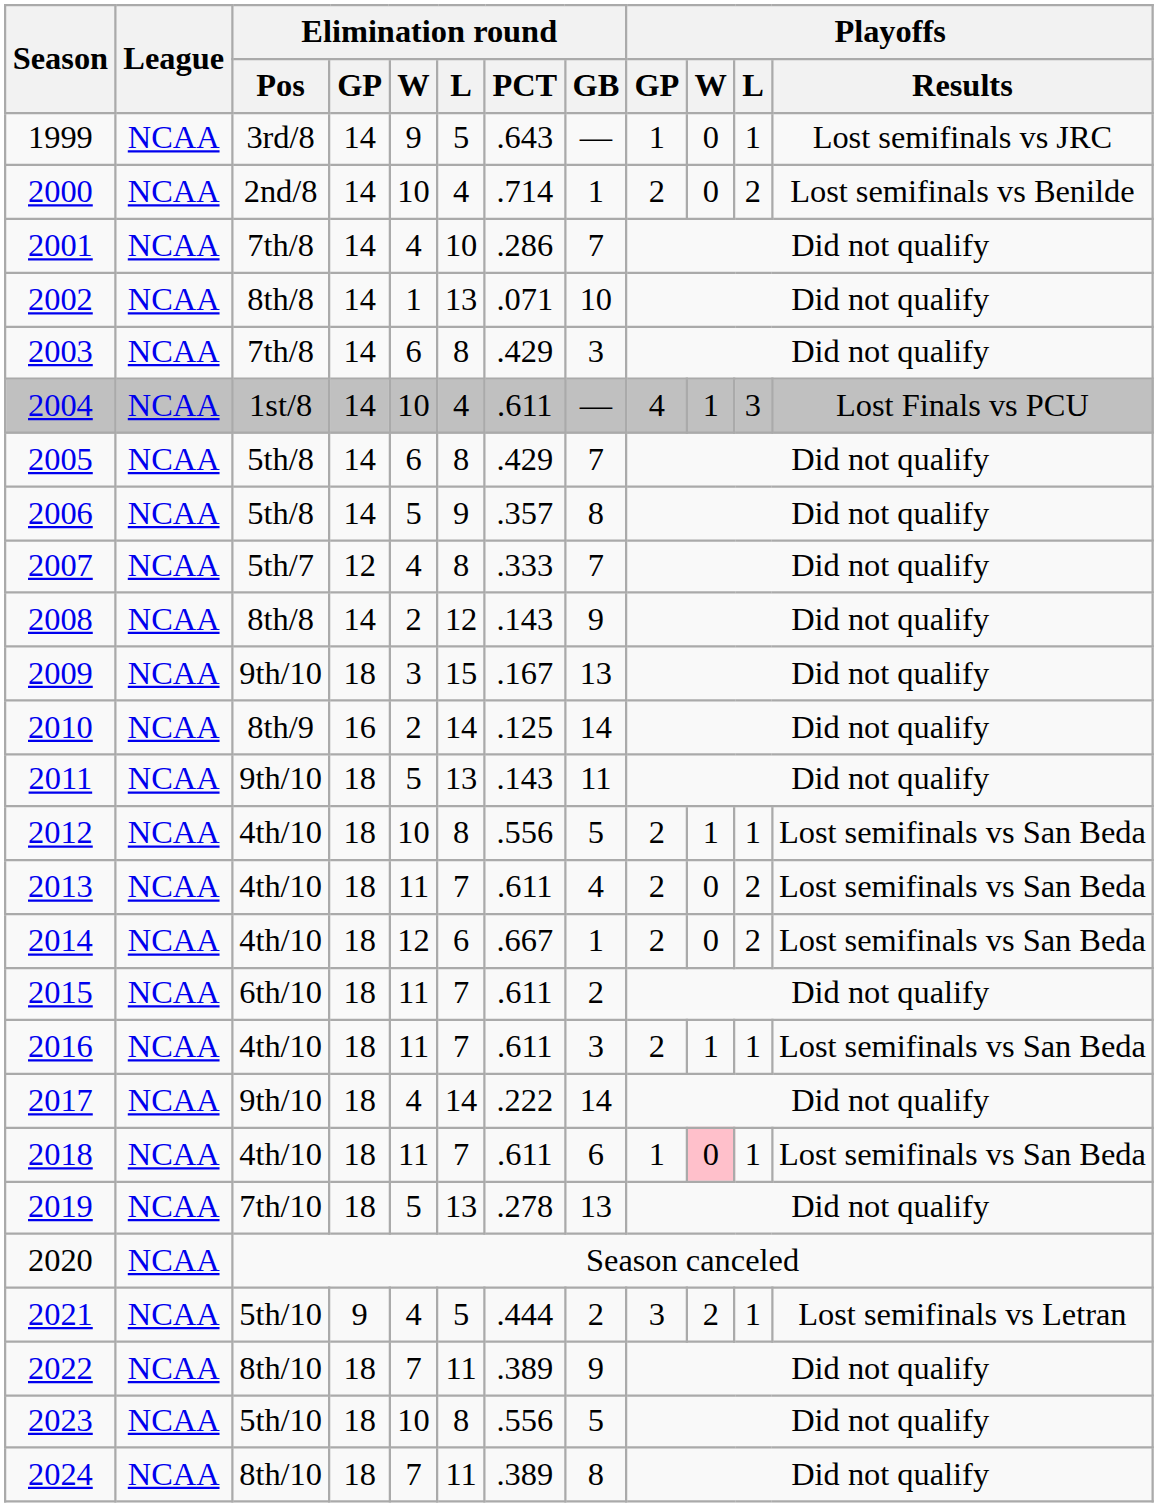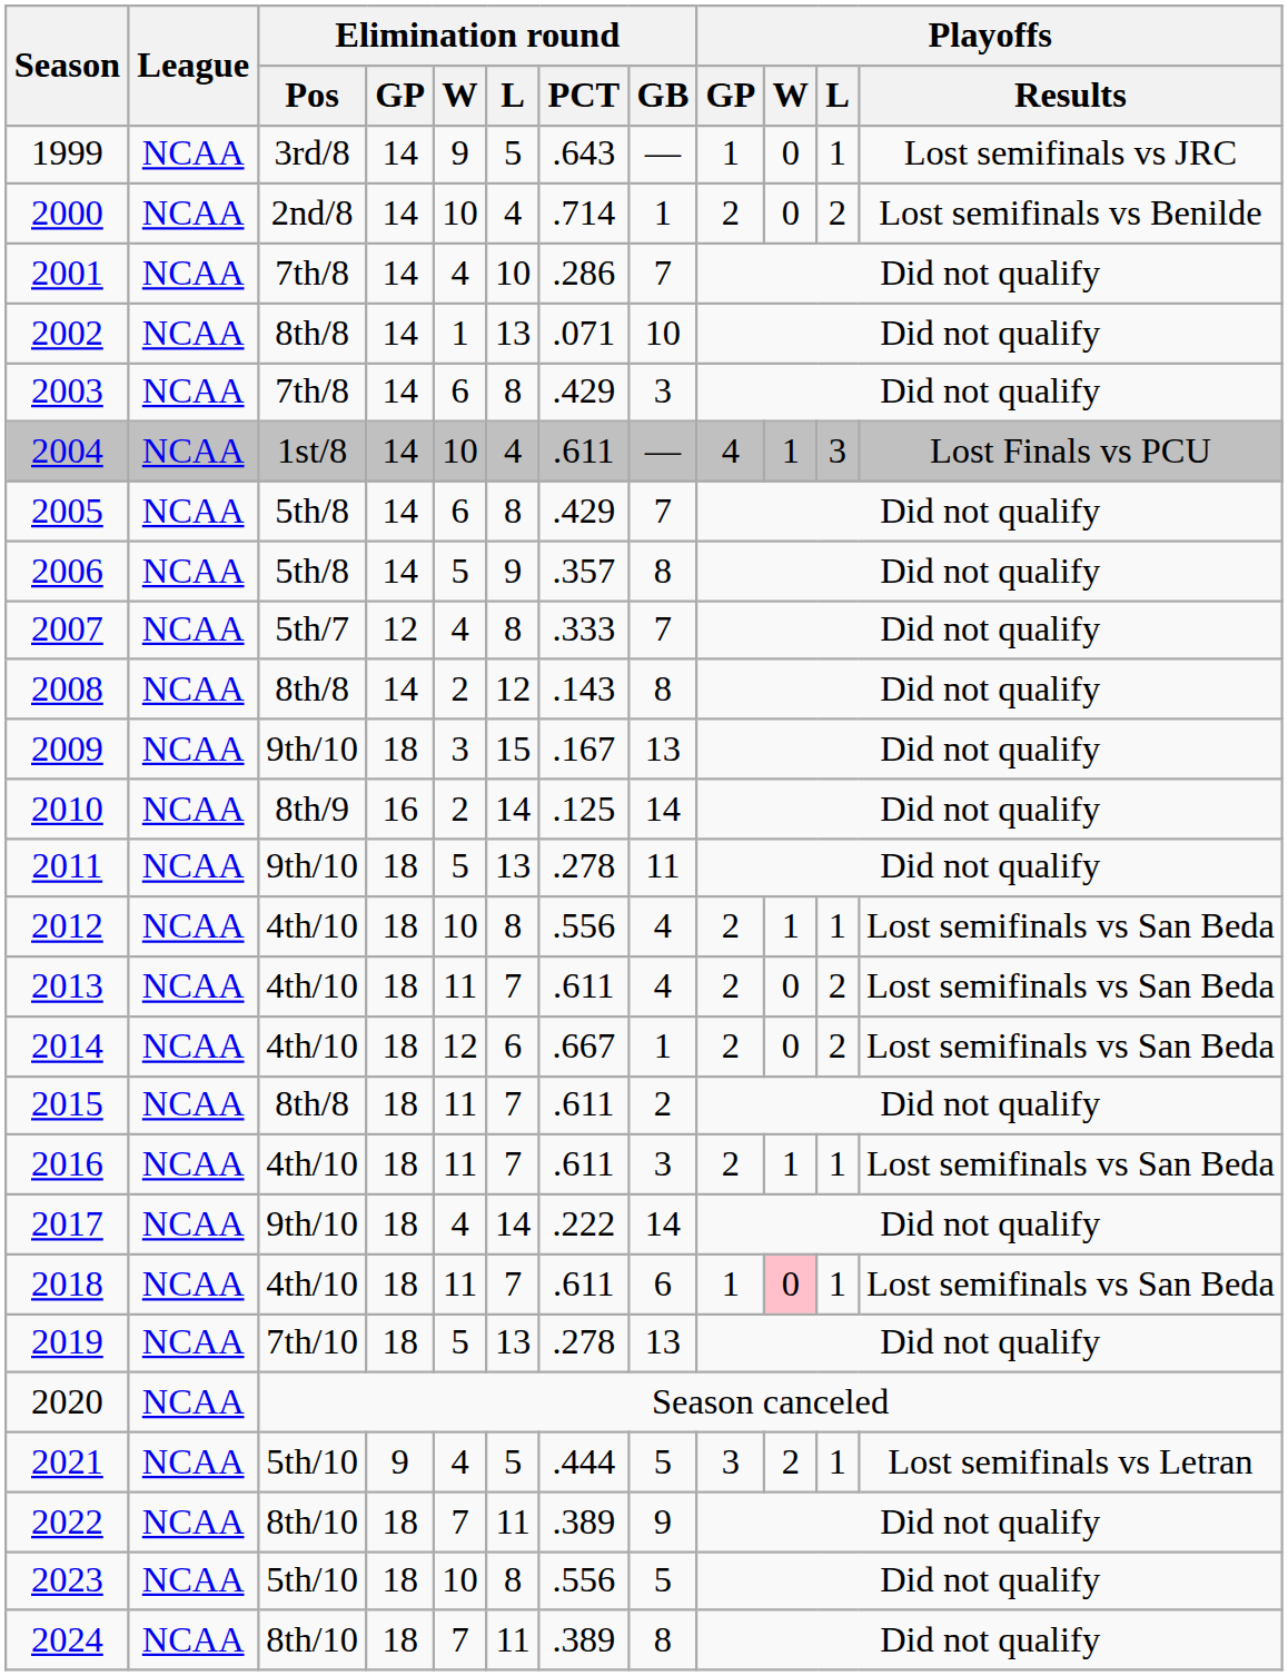2008 | Elimination round / GB: 9 -> 8
2011 | Elimination round / PCT: .143 -> .278
2012 | Elimination round / GB: 5 -> 4
2015 | Elimination round / Pos: 6th/10 -> 8th/8
2021 | Elimination round / GB: 2 -> 5
